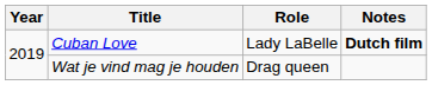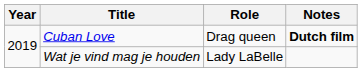Cuban Love | Role: Lady LaBelle -> Drag queen
Wat je vind mag je houden | Role: Drag queen -> Lady LaBelle
